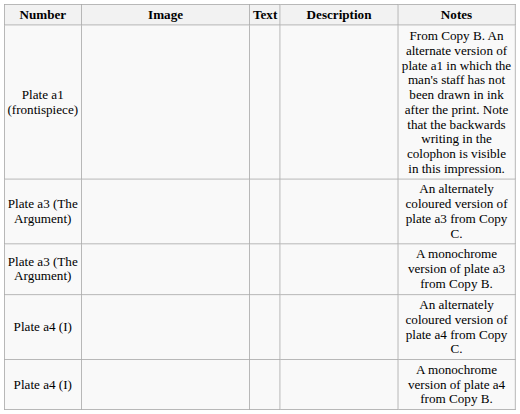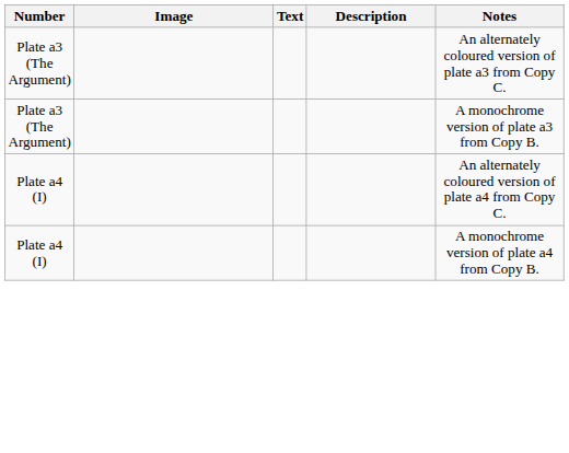- row: Plate a1 (frontispiece) | From Copy B. An alternate version of plate a1 in which the man's staff has not been drawn in ink after the print. Note that the backwards writing in the colophon is visible in this impression.
